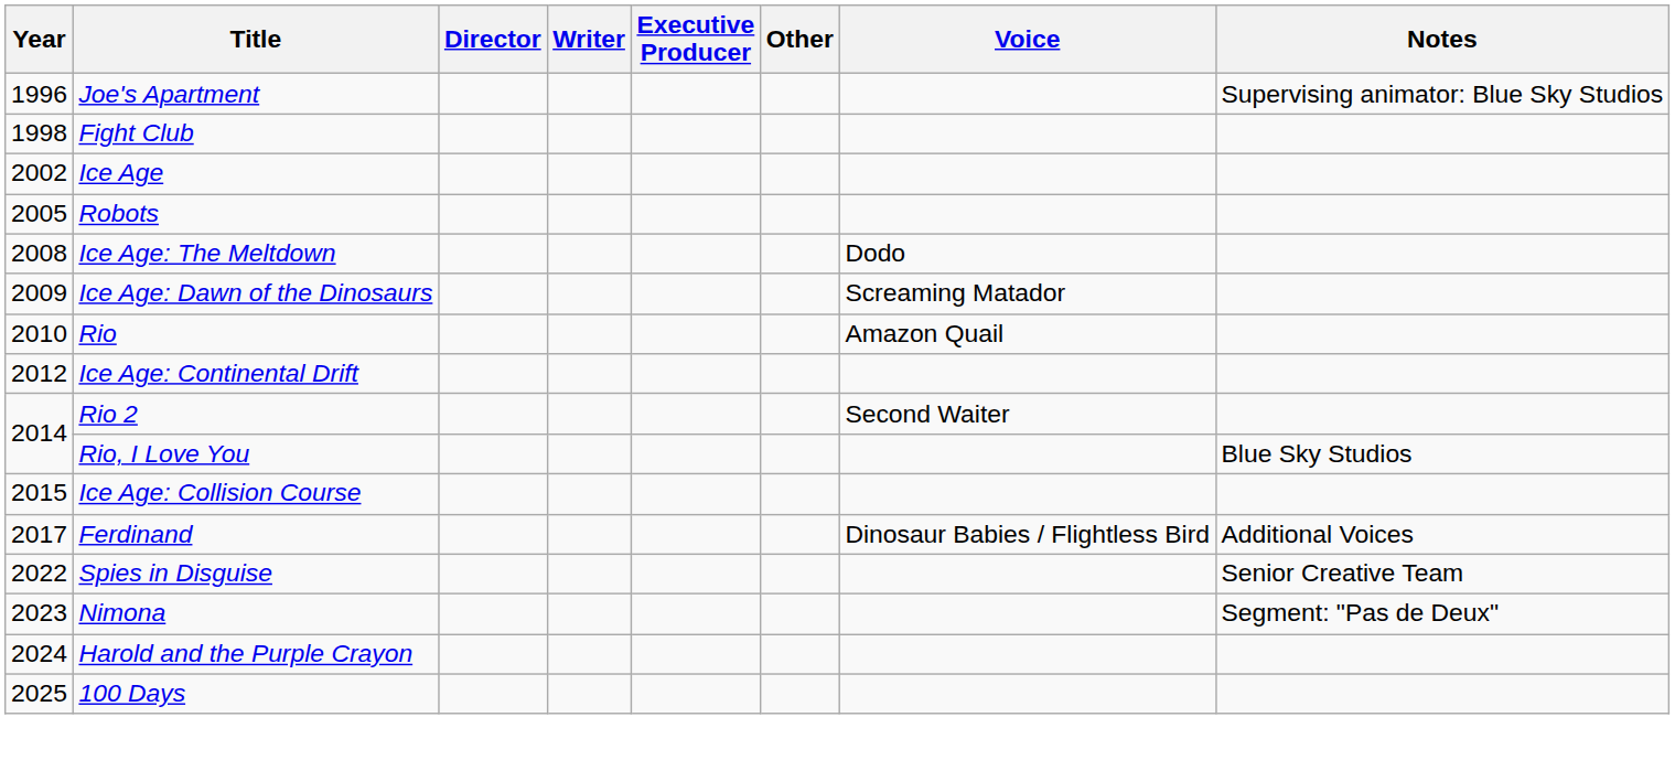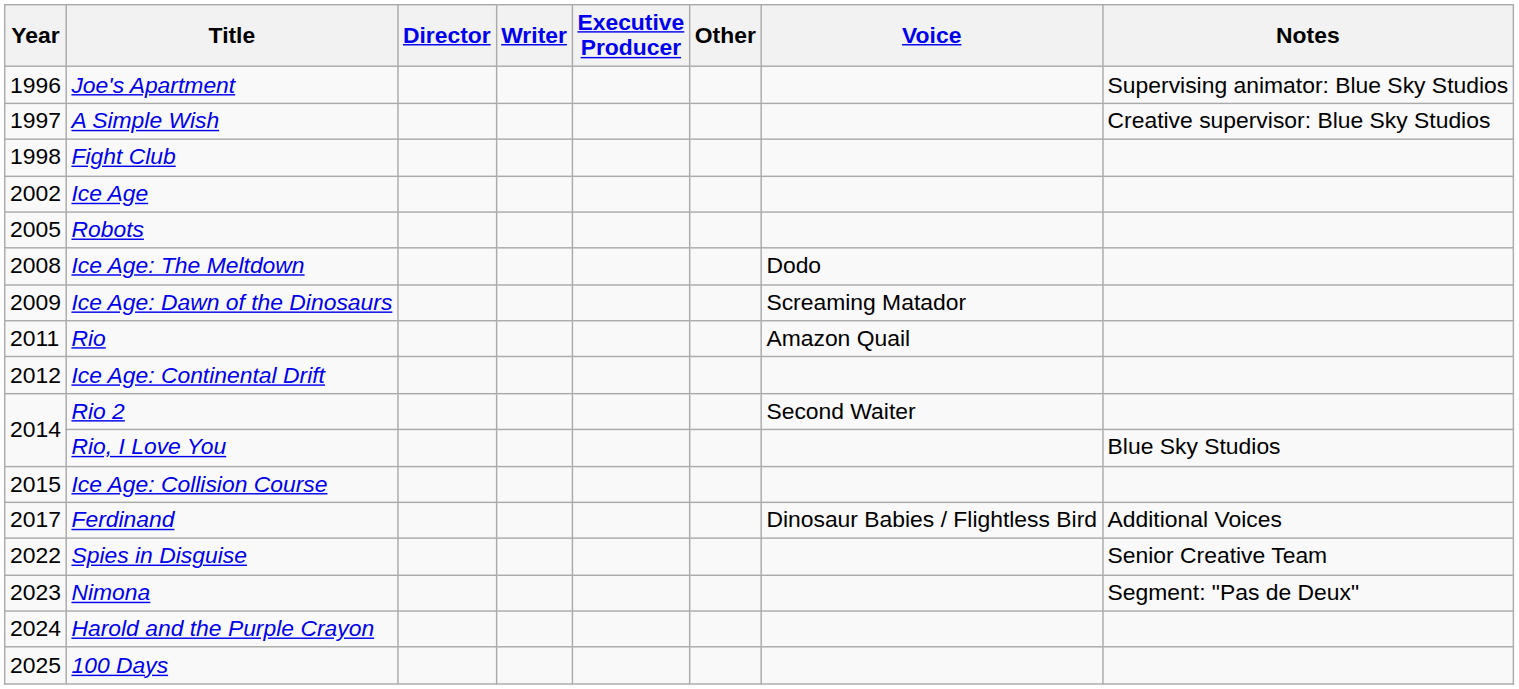+ row: 1997 | A Simple Wish | Creative supervisor: Blue Sky Studios
Rio | Year: 2010 -> 2011
